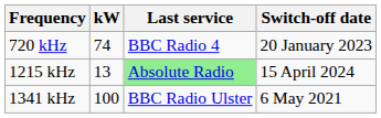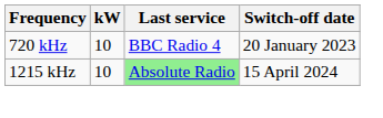720 kHz | kW: 74 -> 10
1215 kHz | kW: 13 -> 10
- row: 1341 kHz | 100 | BBC Radio Ulster | 6 May 2021
